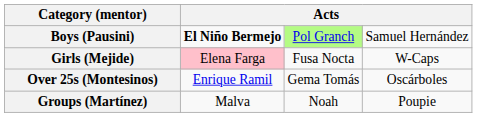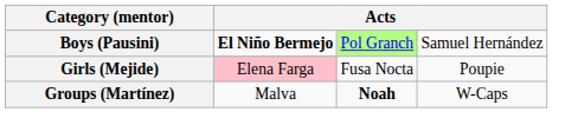Girls (Mejide) | column 4: W-Caps -> Poupie
- row: Over 25s (Montesinos) | Enrique Ramil | Gema Tomás | Oscárboles
Groups (Martínez) | column 3: normal -> bold
Groups (Martínez) | column 4: Poupie -> W-Caps
